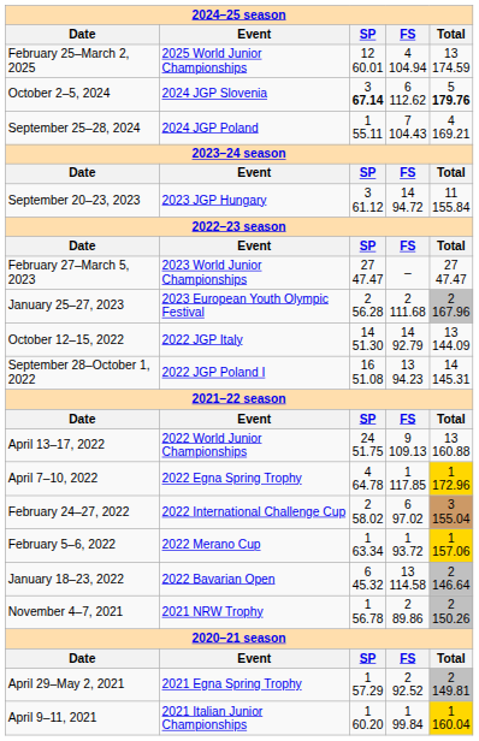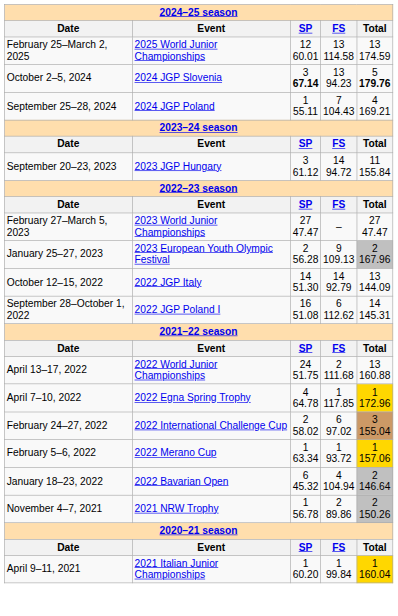February 25–March 2, 2025 | column 4: 4 104.94 -> 13 114.58
October 2–5, 2024 | column 4: 6 112.62 -> 13 94.23
January 25–27, 2023 | column 4: 2 111.68 -> 9 109.13
September 28–October 1, 2022 | column 4: 13 94.23 -> 6 112.62
April 13–17, 2022 | column 4: 9 109.13 -> 2 111.68
January 18–23, 2022 | column 4: 13 114.58 -> 4 104.94
- row: April 29–May 2, 2021 | 2021 Egna Spring Trophy | 1 57.29 | 2 92.52 | 2 149.81
